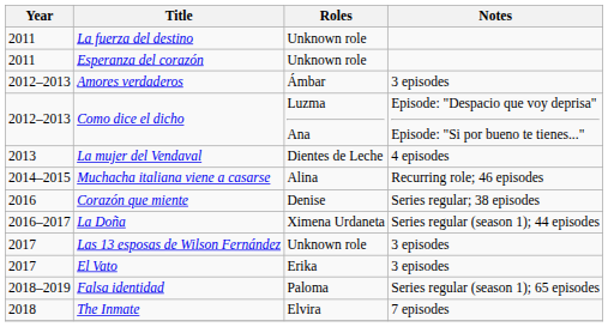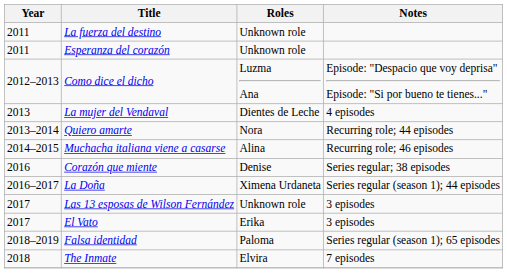- row: 2012–2013 | Amores verdaderos | Ámbar | 3 episodes
+ row: 2013–2014 | Quiero amarte | Nora | Recurring role; 44 episodes
